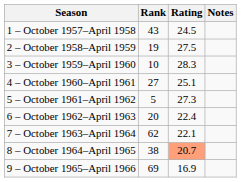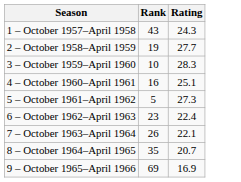- column: Notes
1 – October 1957–April 1958 | Rating: 24.5 -> 24.3
2 – October 1958–April 1959 | Rating: 27.5 -> 27.7
4 – October 1960–April 1961 | Rank: 27 -> 16
6 – October 1962–April 1963 | Rank: 20 -> 23
7 – October 1963–April 1964 | Rank: 62 -> 26
8 – October 1964–April 1965 | Rank: 38 -> 35
8 – October 1964–April 1965 | Rating: lightsalmon background -> no background
